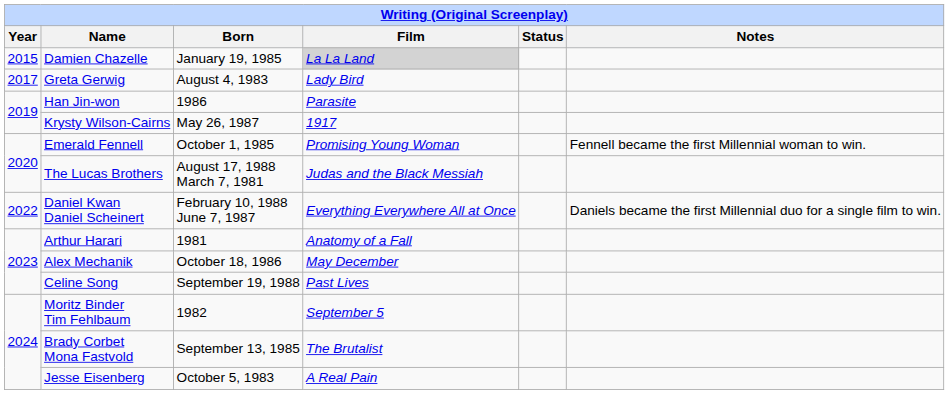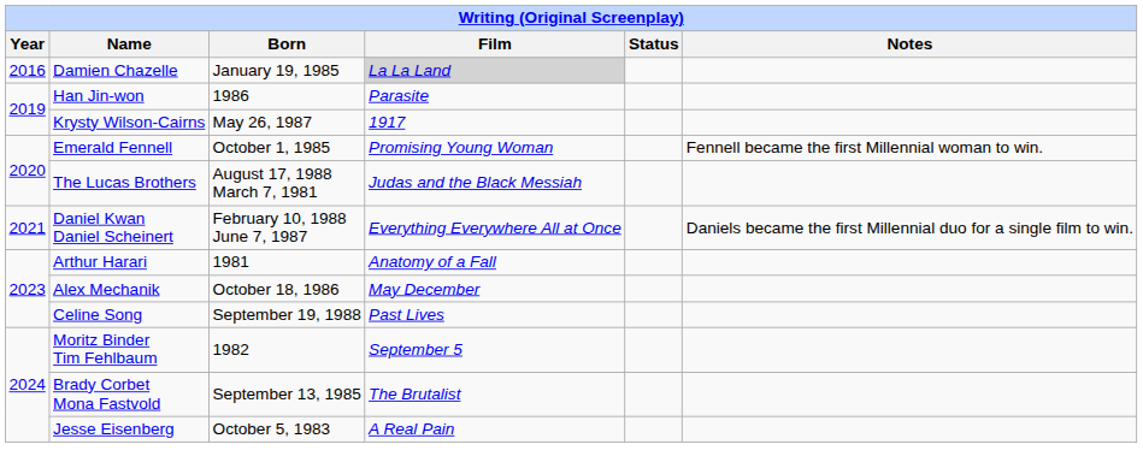Damien Chazelle | Year: 2015 -> 2016
- row: 2017 | Greta Gerwig | August 4, 1983 | Lady Bird
Daniel Kwan Daniel Scheinert | Year: 2022 -> 2021
